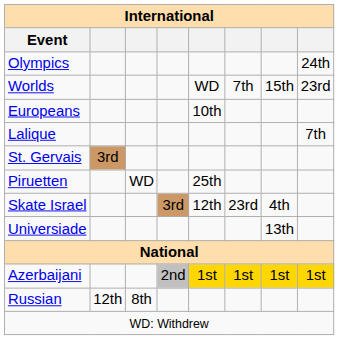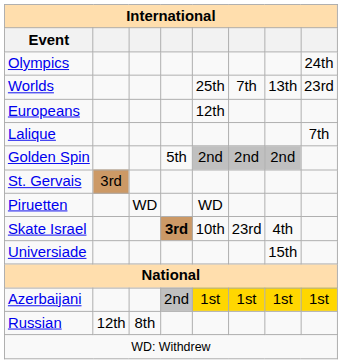Worlds | column 5: WD -> 25th
Worlds | column 7: 15th -> 13th
Europeans | column 5: 10th -> 12th
+ row: Golden Spin | 5th | 2nd | 2nd | 2nd
Piruetten | column 5: 25th -> WD
Skate Israel | column 4: normal -> bold
Skate Israel | column 5: 12th -> 10th
Universiade | column 7: 13th -> 15th
